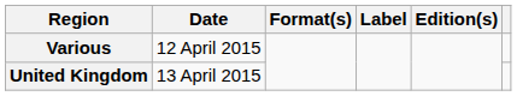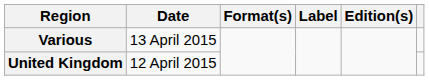Various | Date: 12 April 2015 -> 13 April 2015
United Kingdom | Date: 13 April 2015 -> 12 April 2015
